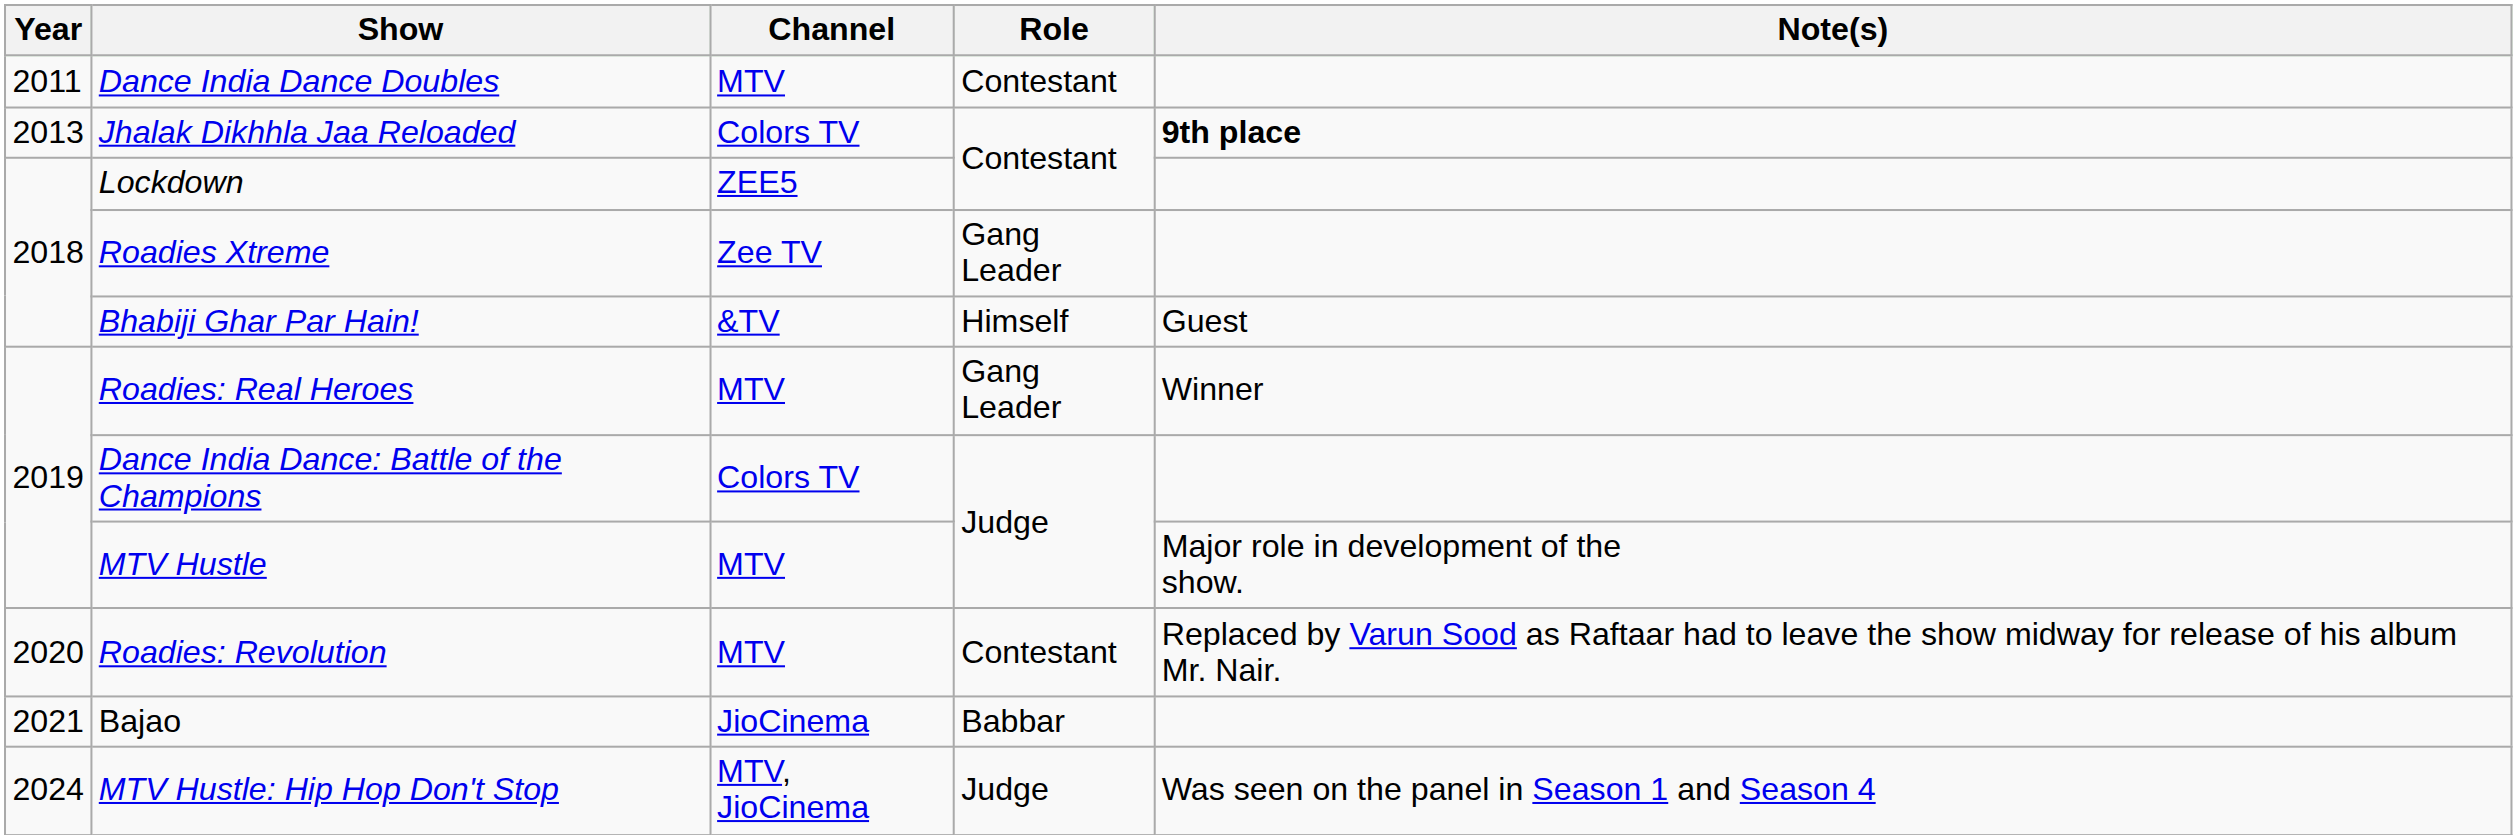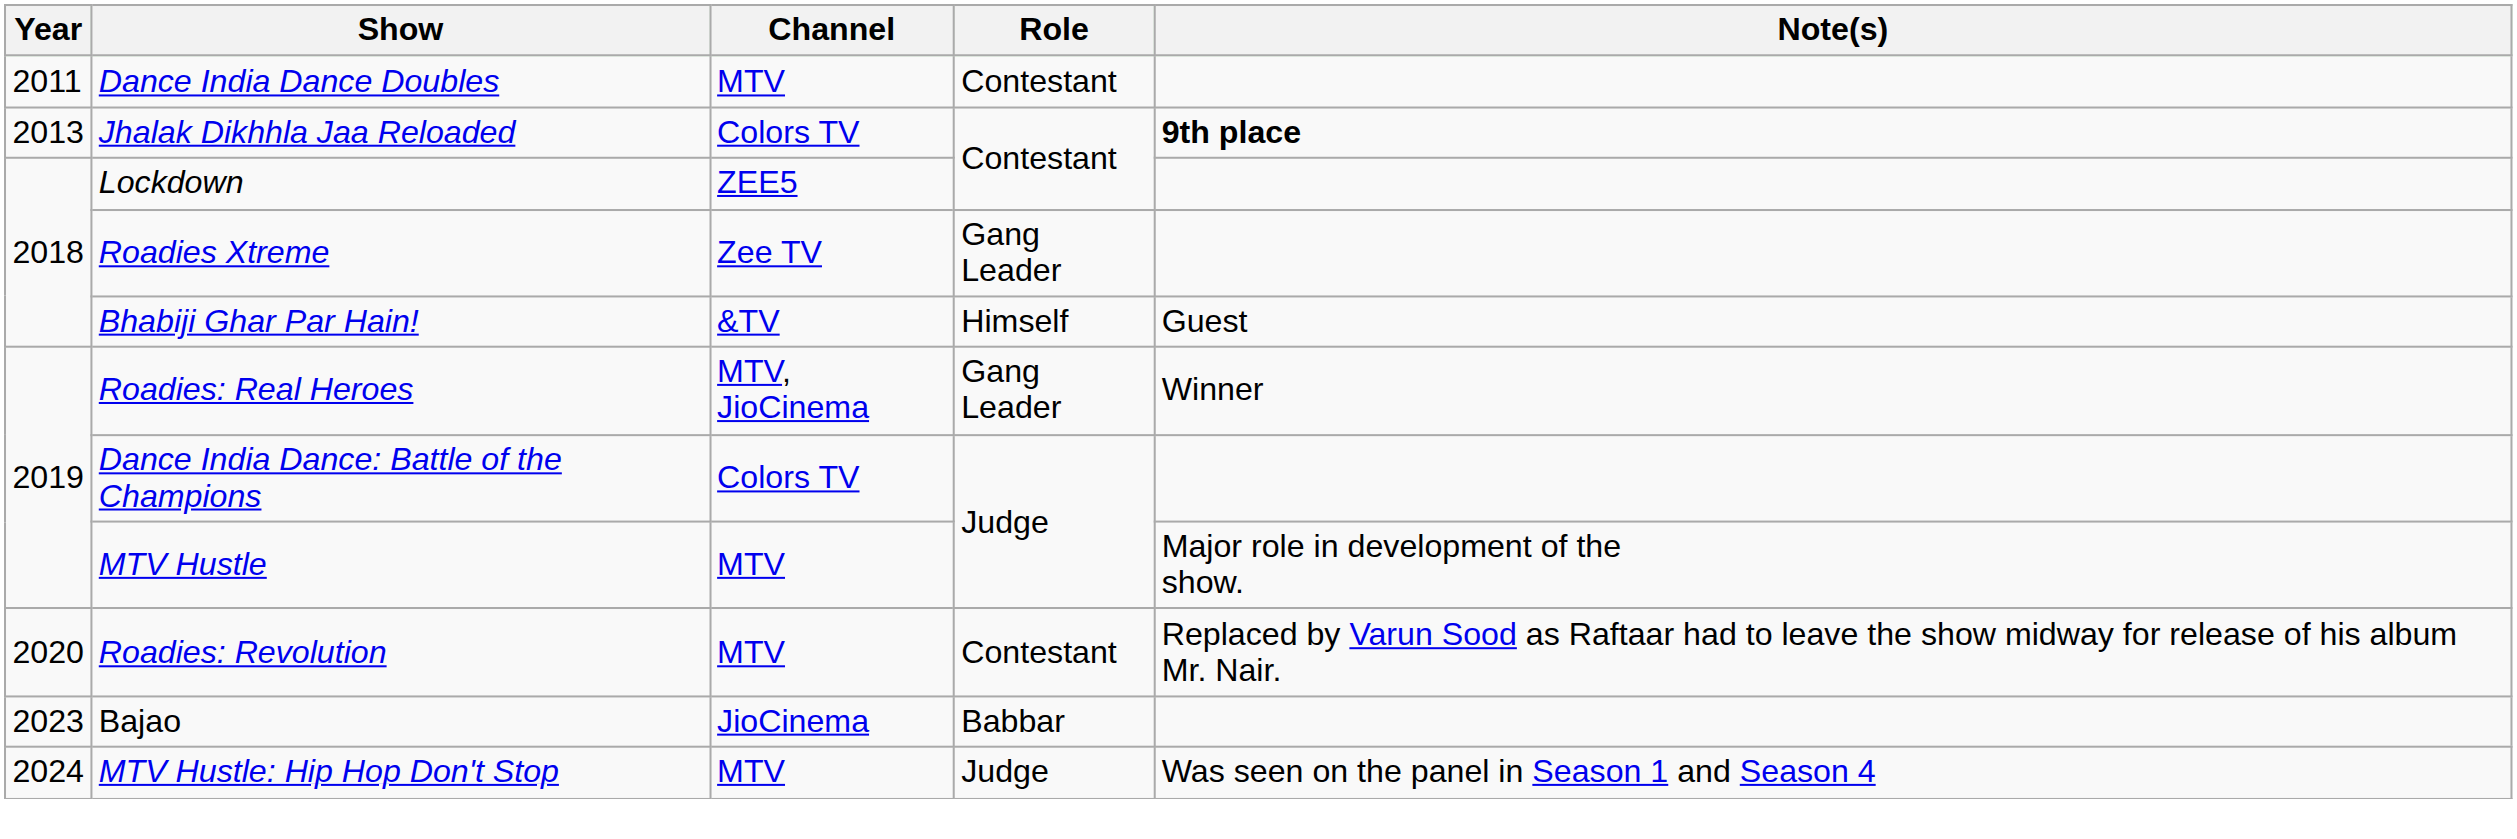Roadies: Real Heroes | Channel: MTV -> MTV, JioCinema
Bajao | Year: 2021 -> 2023
MTV Hustle: Hip Hop Don't Stop | Channel: MTV, JioCinema -> MTV
